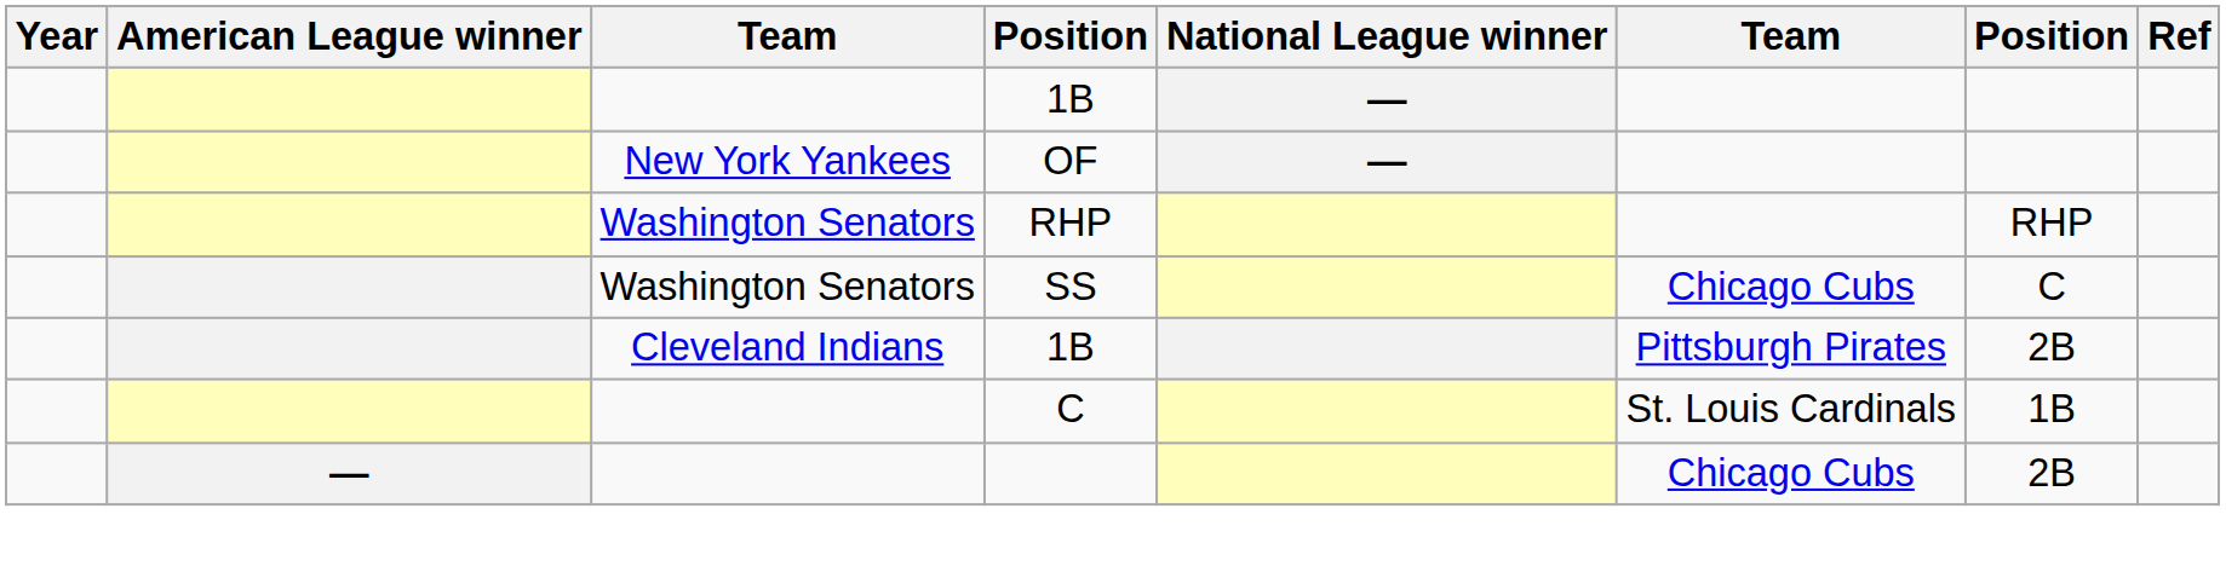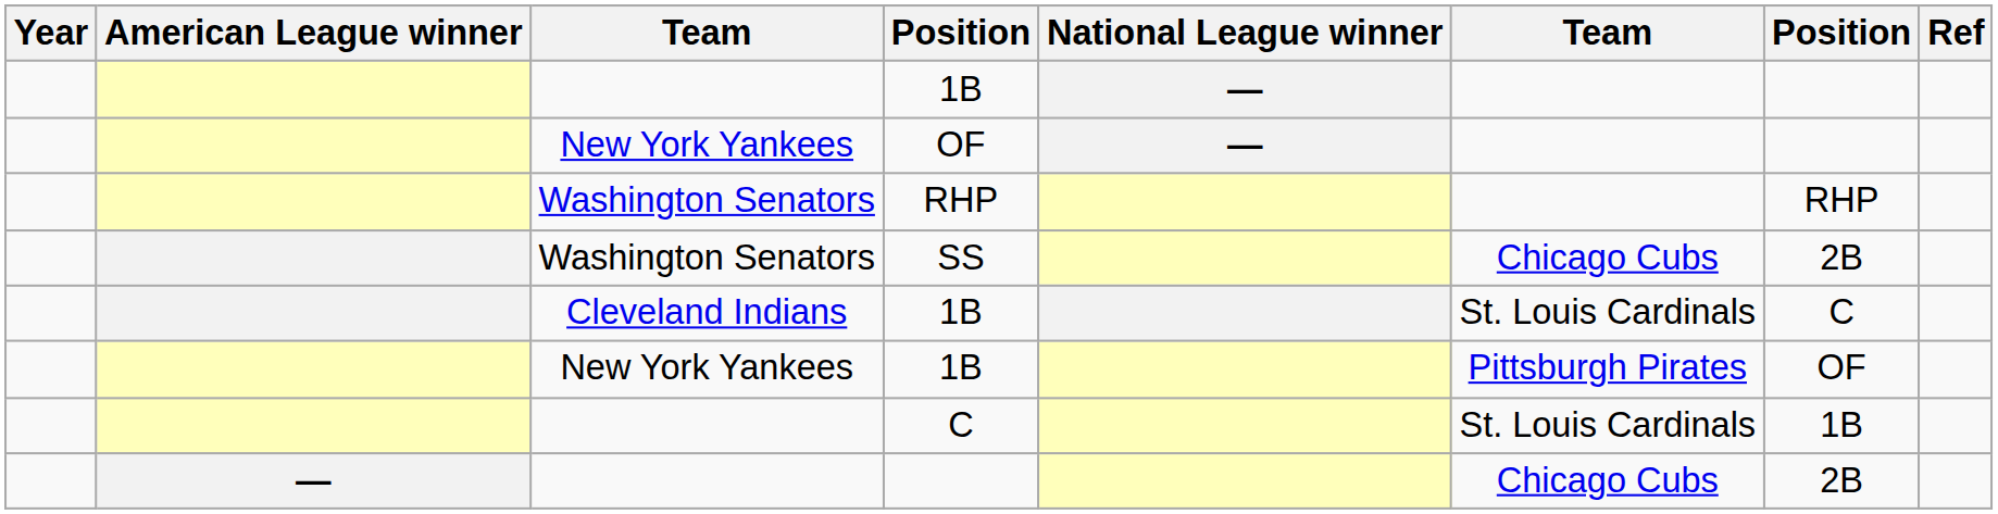SS | column 7: C -> 2B
Cleveland Indians / 1B | column 6: Pittsburgh Pirates -> St. Louis Cardinals
Cleveland Indians / 1B | column 7: 2B -> C
+ row: New York Yankees | 1B | Pittsburgh Pirates | OF
